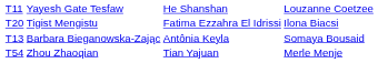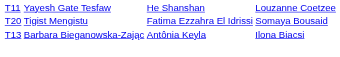Tigist Mengistu | column 4: Ilona Biacsi -> Somaya Bousaid
Barbara Bieganowska-Zając | column 4: Somaya Bousaid -> Ilona Biacsi
- row: T54 | Zhou Zhaoqian | Tian Yajuan | Merle Menje
